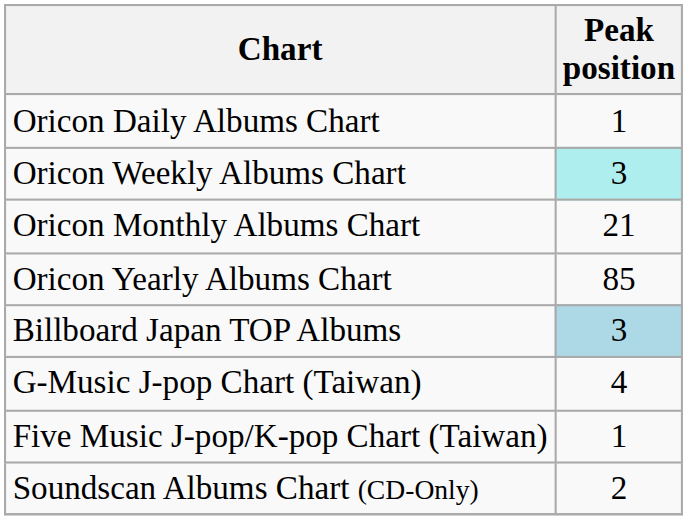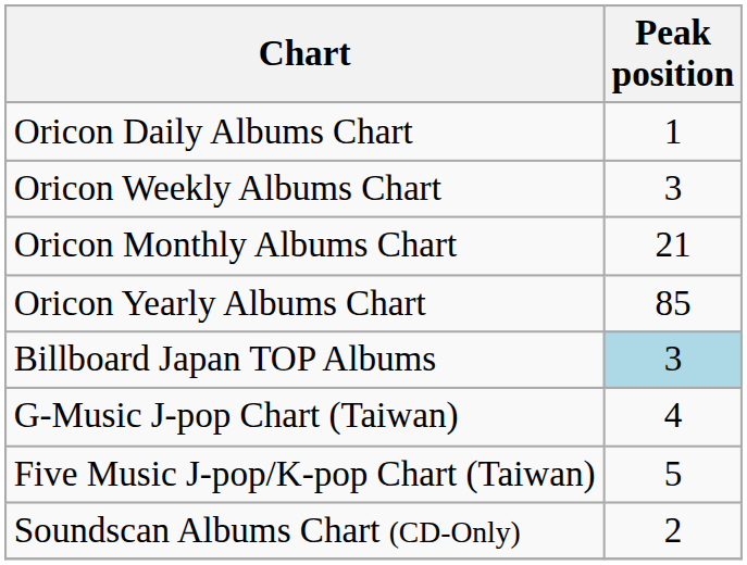Oricon Weekly Albums Chart | Peak position: paleturquoise background -> no background
Five Music J-pop/K-pop Chart (Taiwan) | Peak position: 1 -> 5
